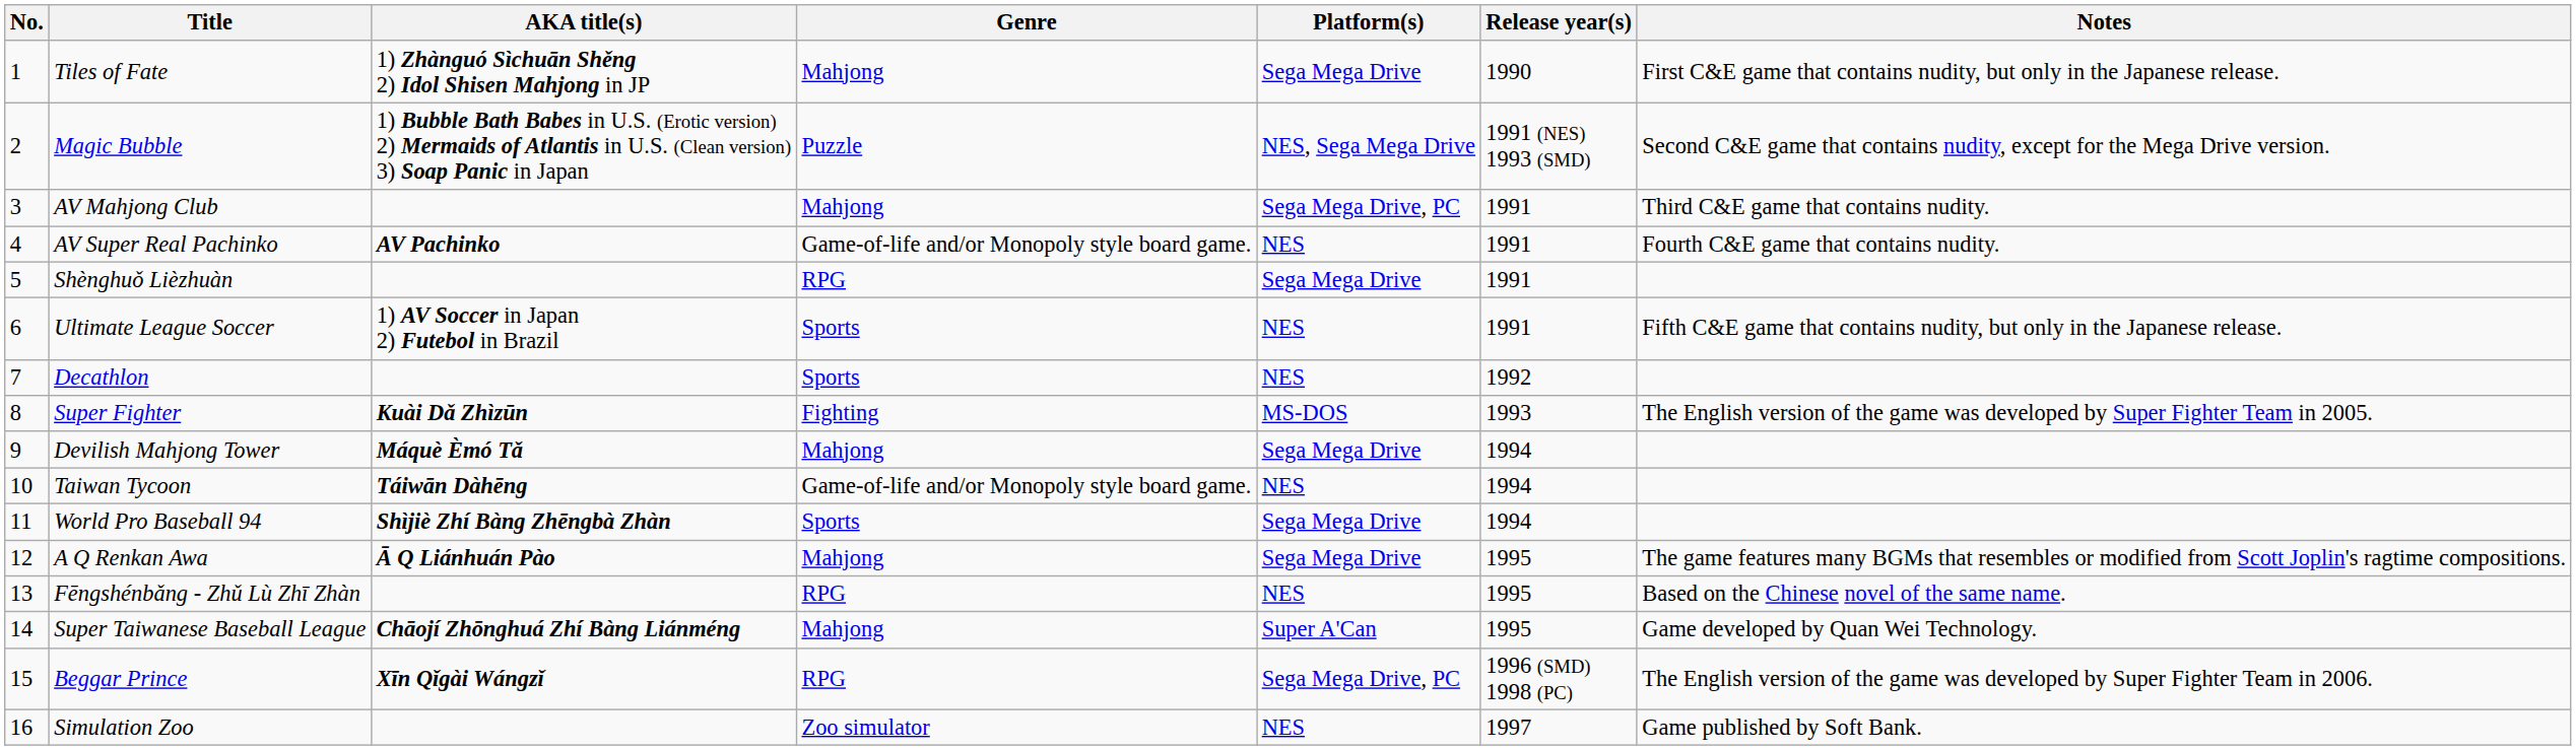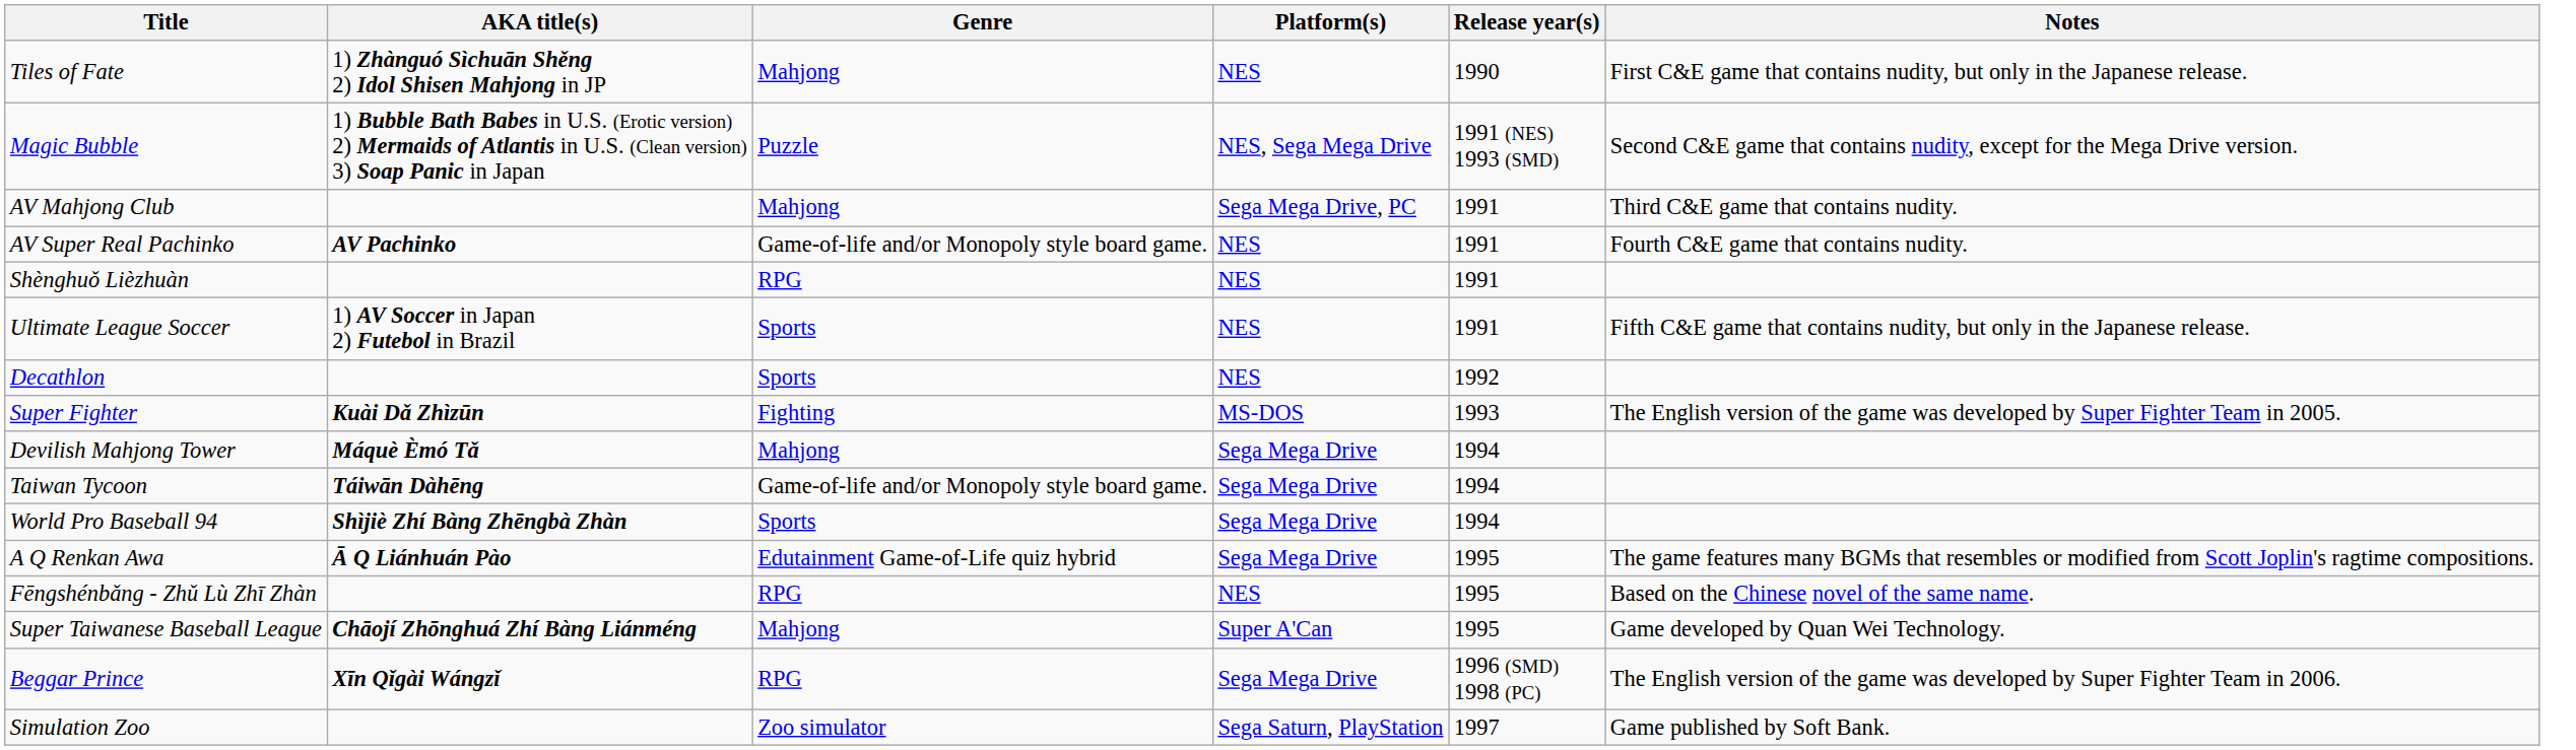- column: No. | 1 | 2 | 3 | 4 | 5 | 6 | 7 | 8 | 9 | 10 | 11 | 12 | 13 | 14 | 15 | 16
Tiles of Fate | Platform(s): Sega Mega Drive -> NES
Shènghuǒ Lièzhuàn | Platform(s): Sega Mega Drive -> NES
Taiwan Tycoon | Platform(s): NES -> Sega Mega Drive
A Q Renkan Awa | Genre: Mahjong -> Edutainment Game-of-Life quiz hybrid
Beggar Prince | Platform(s): Sega Mega Drive, PC -> Sega Mega Drive
Simulation Zoo | Platform(s): NES -> Sega Saturn, PlayStation
